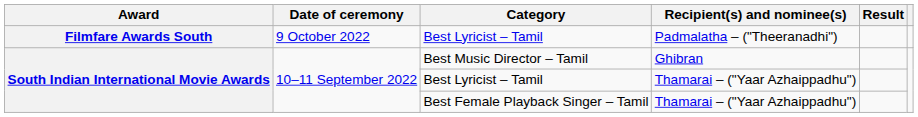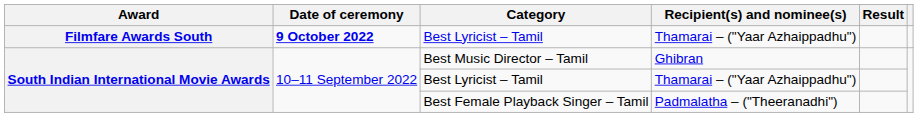Filmfare Awards South / Best Lyricist – Tamil | Date of ceremony: normal -> bold
Filmfare Awards South / Best Lyricist – Tamil | Recipient(s) and nominee(s): Padmalatha – ("Theeranadhi") -> Thamarai – ("Yaar Azhaippadhu")
Best Female Playback Singer – Tamil | Recipient(s) and nominee(s): Thamarai – ("Yaar Azhaippadhu") -> Padmalatha – ("Theeranadhi")
